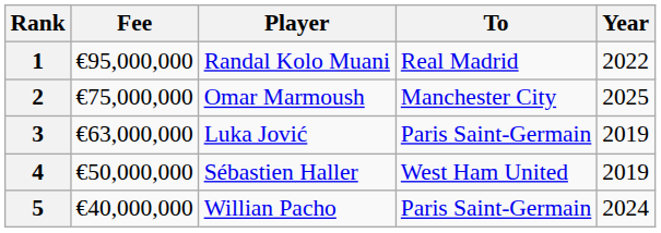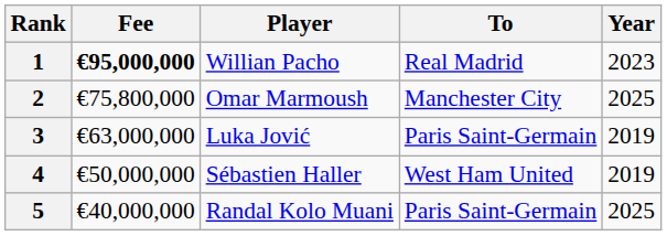1 | Fee: normal -> bold
1 | Player: Randal Kolo Muani -> Willian Pacho
1 | Year: 2022 -> 2023
2 | Fee: €75,000,000 -> €75,800,000
5 | Player: Willian Pacho -> Randal Kolo Muani
5 | Year: 2024 -> 2025
